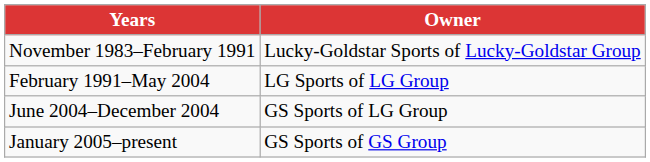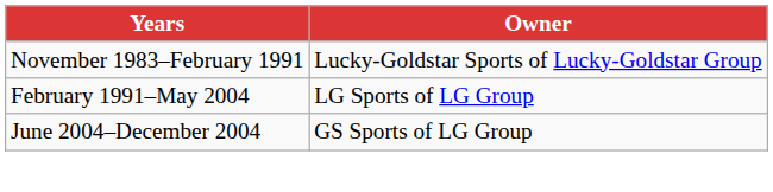- row: January 2005–present | GS Sports of GS Group
